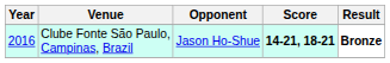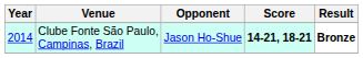Clube Fonte São Paulo, Campinas, Brazil | Year: 2016 -> 2014
